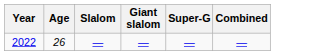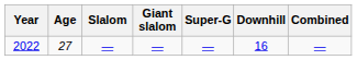+ column: Downhill | 16
2022 | Age: 26 -> 27
